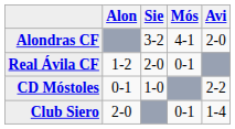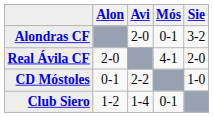columns swapped: Avi <-> Sie
Alondras CF | Mós: 4-1 -> 0-1
Real Ávila CF | Alon: 1-2 -> 2-0
Real Ávila CF | Mós: 0-1 -> 4-1
Club Siero | Alon: 2-0 -> 1-2
